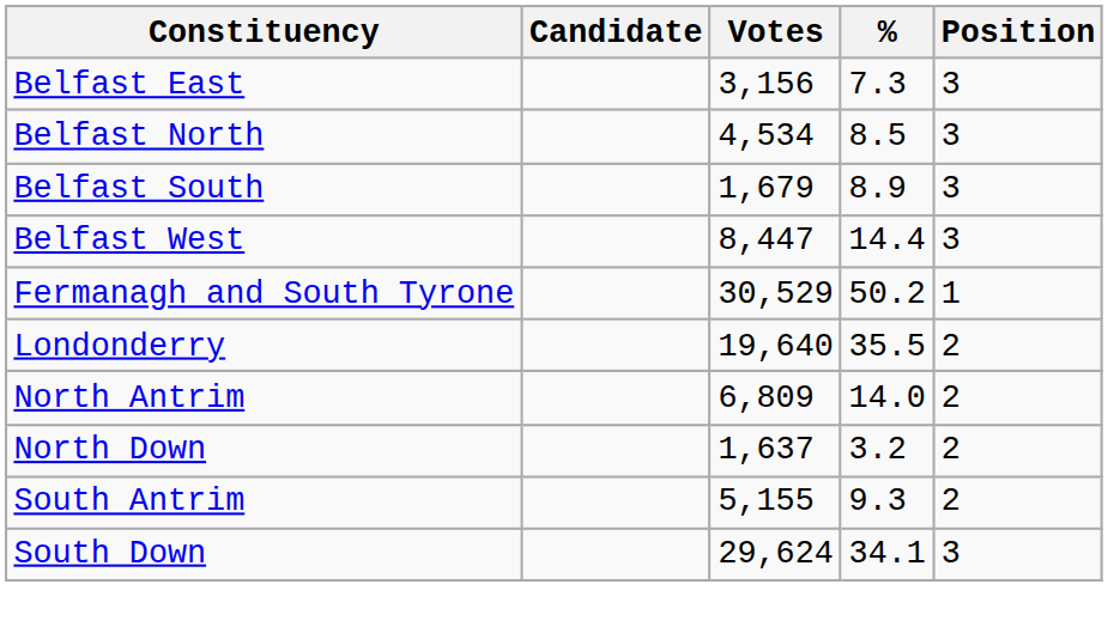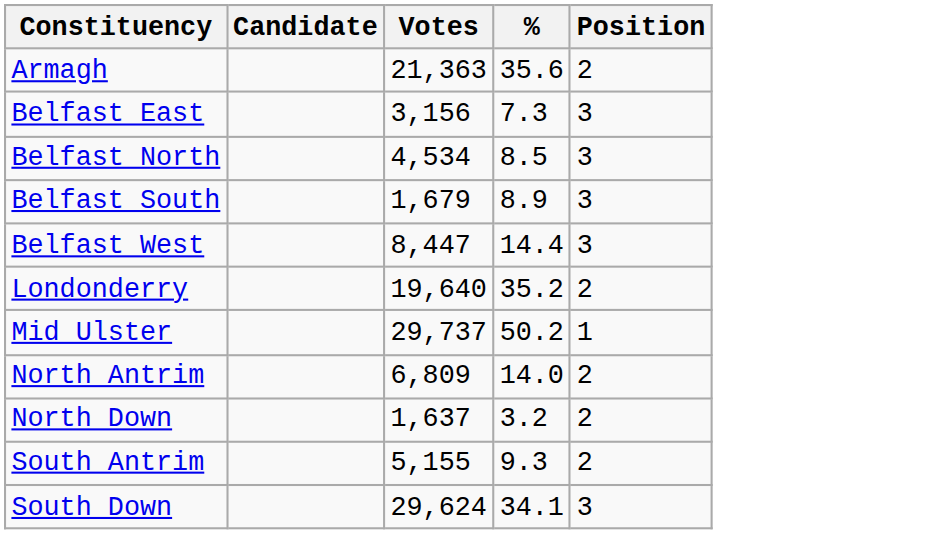+ row: Armagh | 21,363 | 35.6 | 2
- row: Fermanagh and South Tyrone | 30,529 | 50.2 | 1
Londonderry | %: 35.5 -> 35.2
+ row: Mid Ulster | 29,737 | 50.2 | 1
